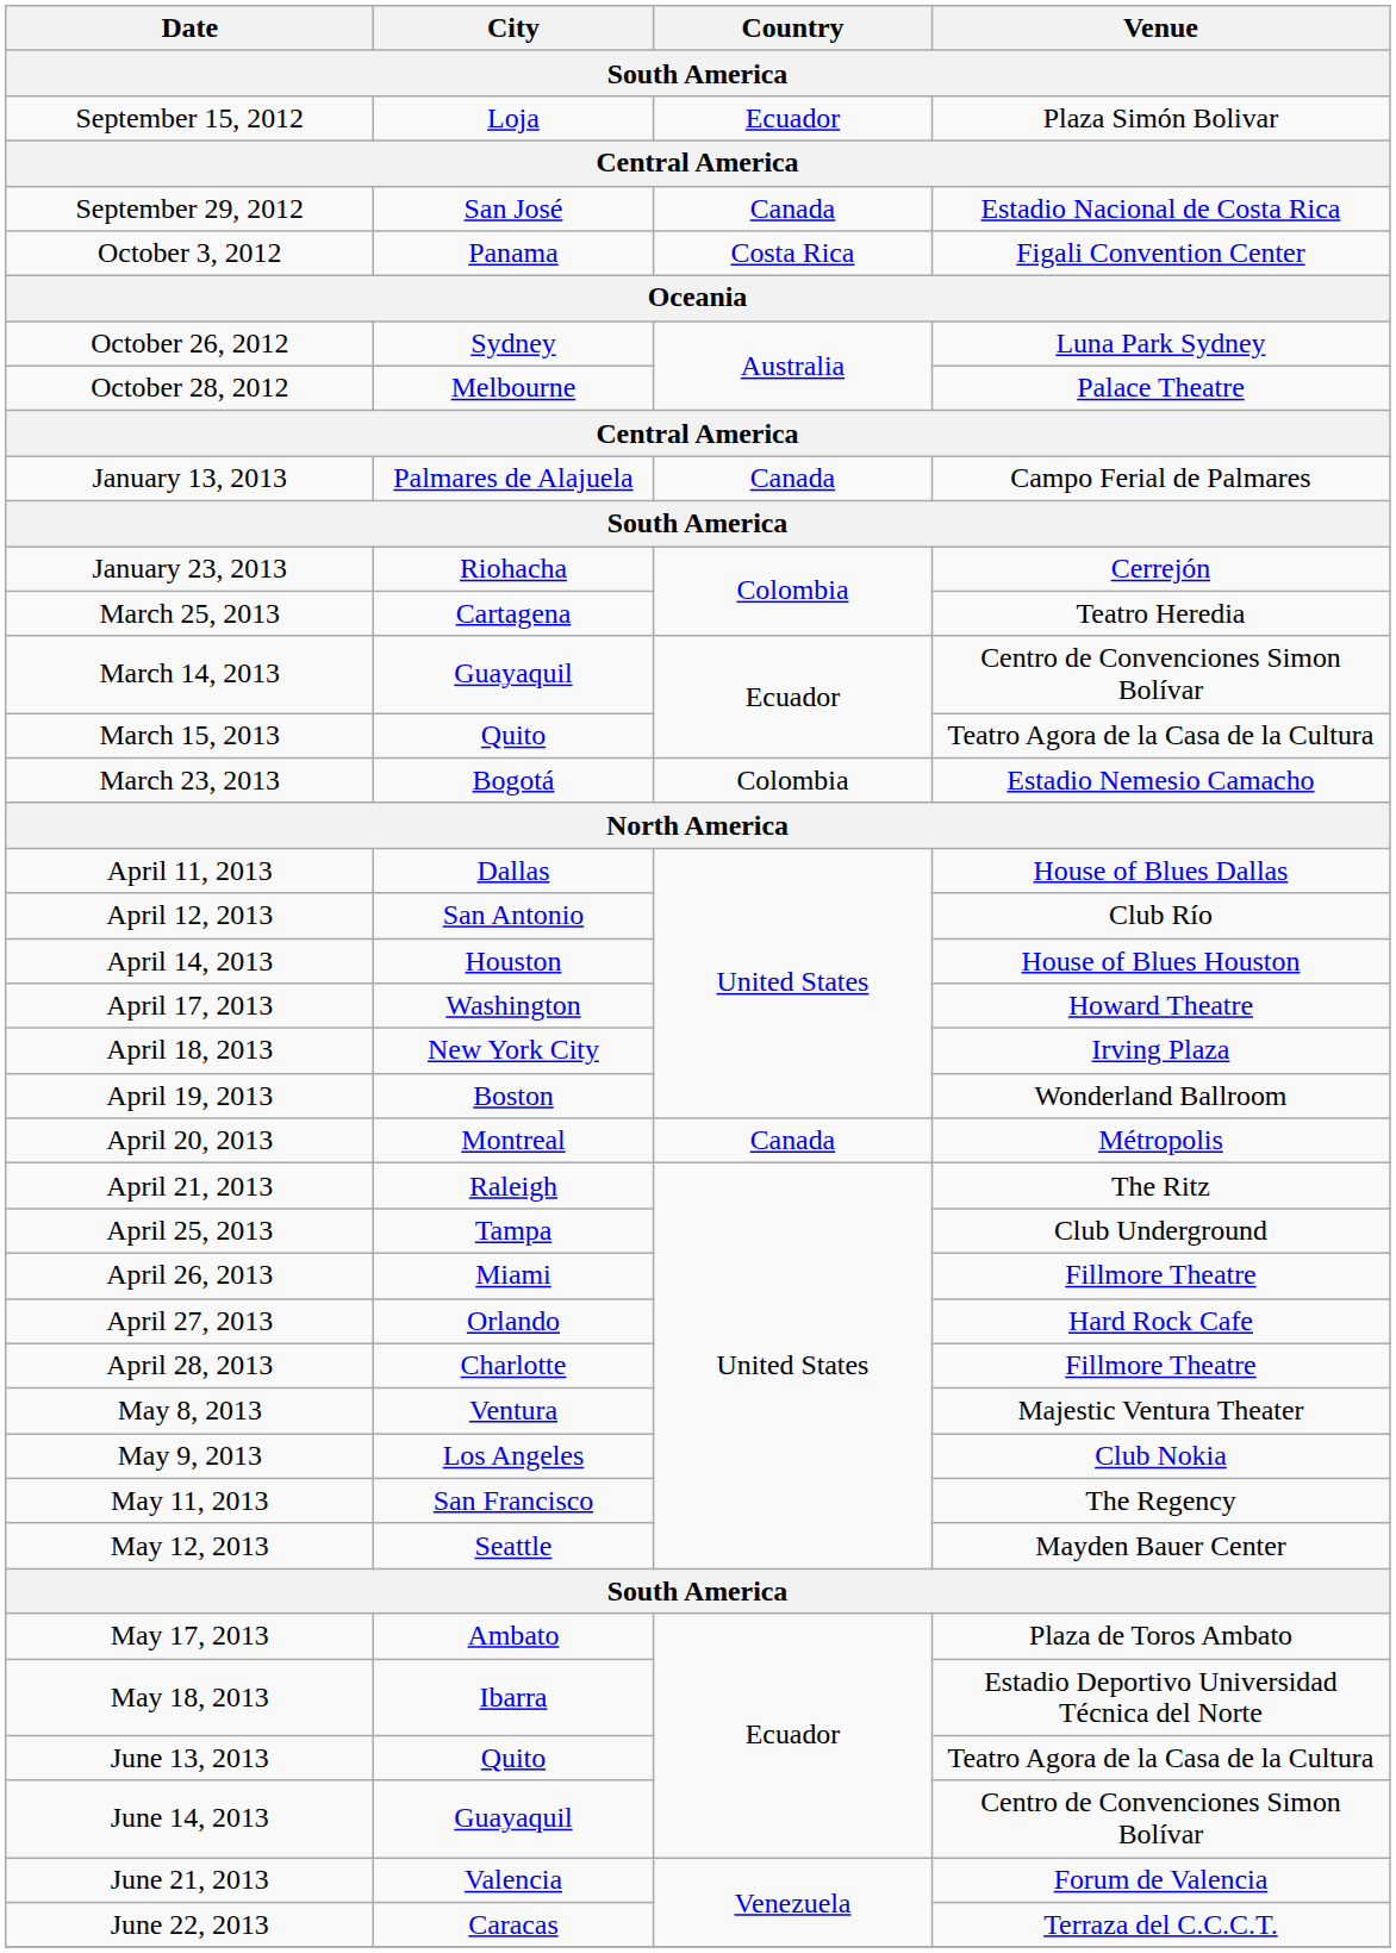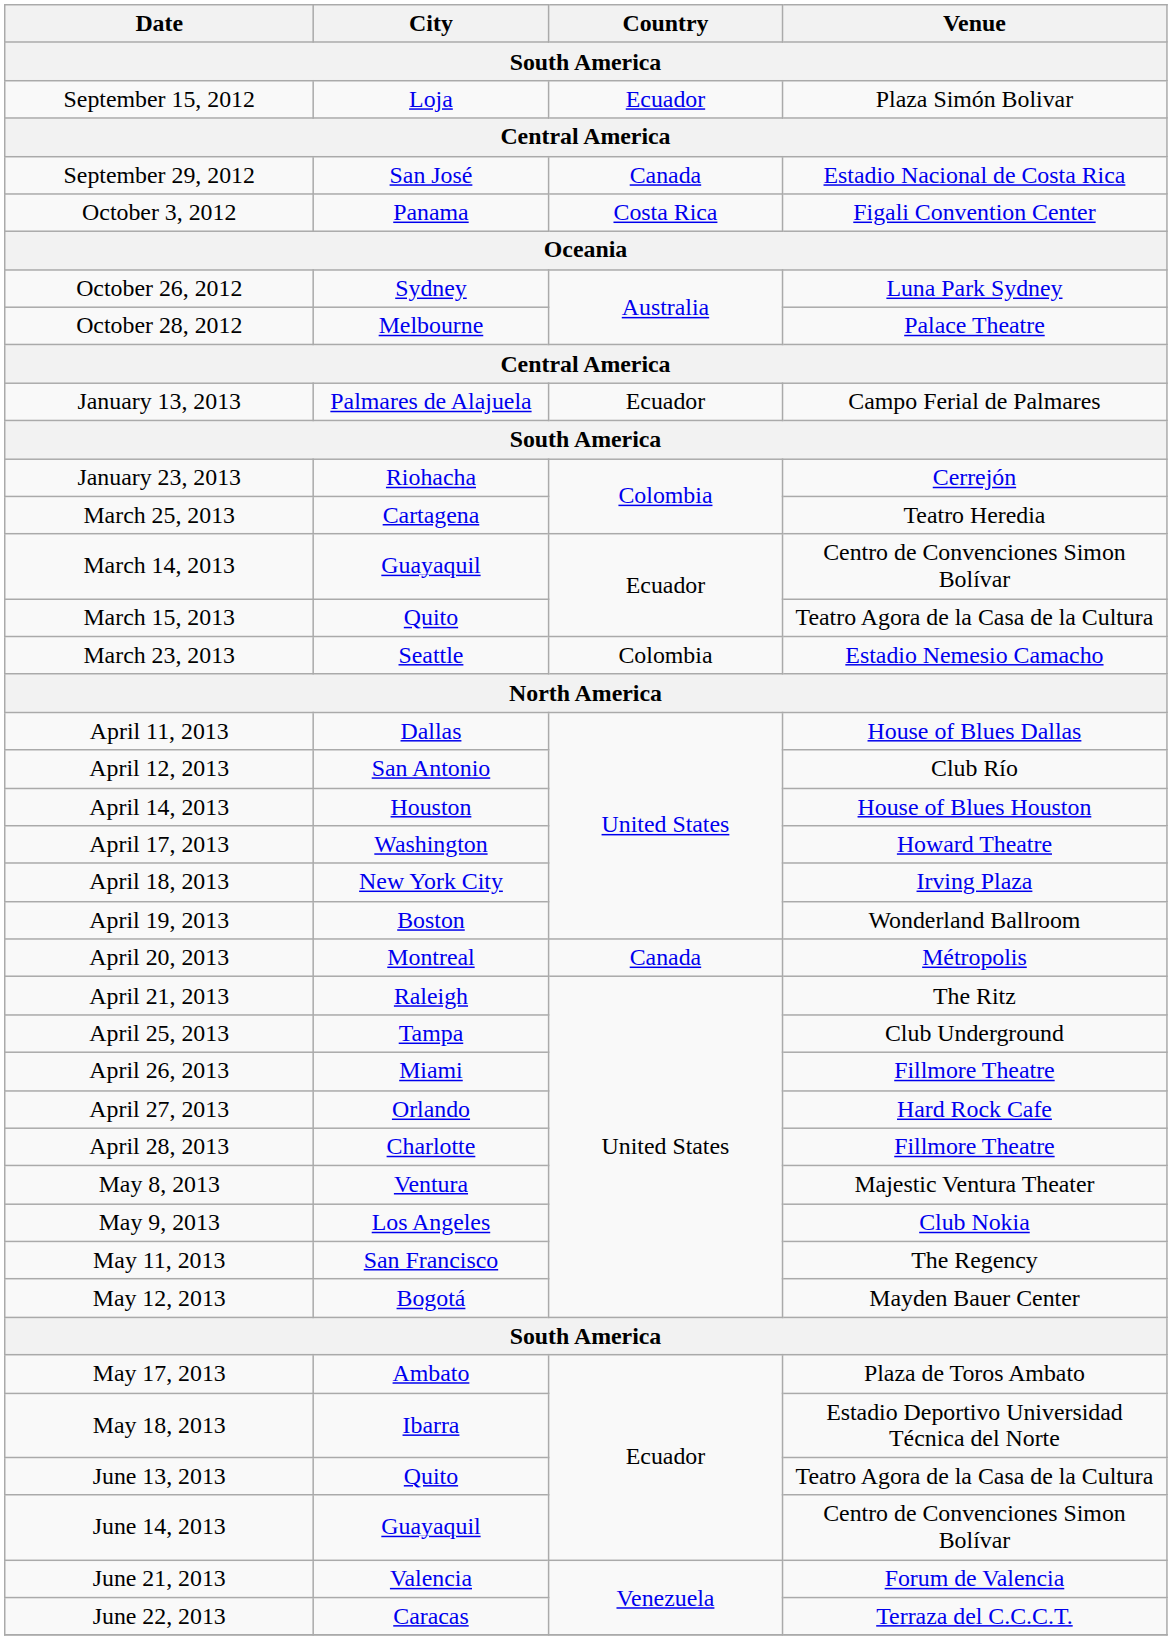January 13, 2013 | Country: Canada -> Ecuador
March 23, 2013 | City: Bogotá -> Seattle
May 12, 2013 | City: Seattle -> Bogotá
